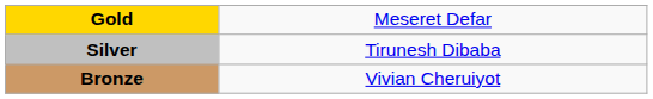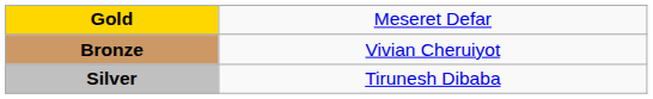rows swapped: Silver <-> Bronze
